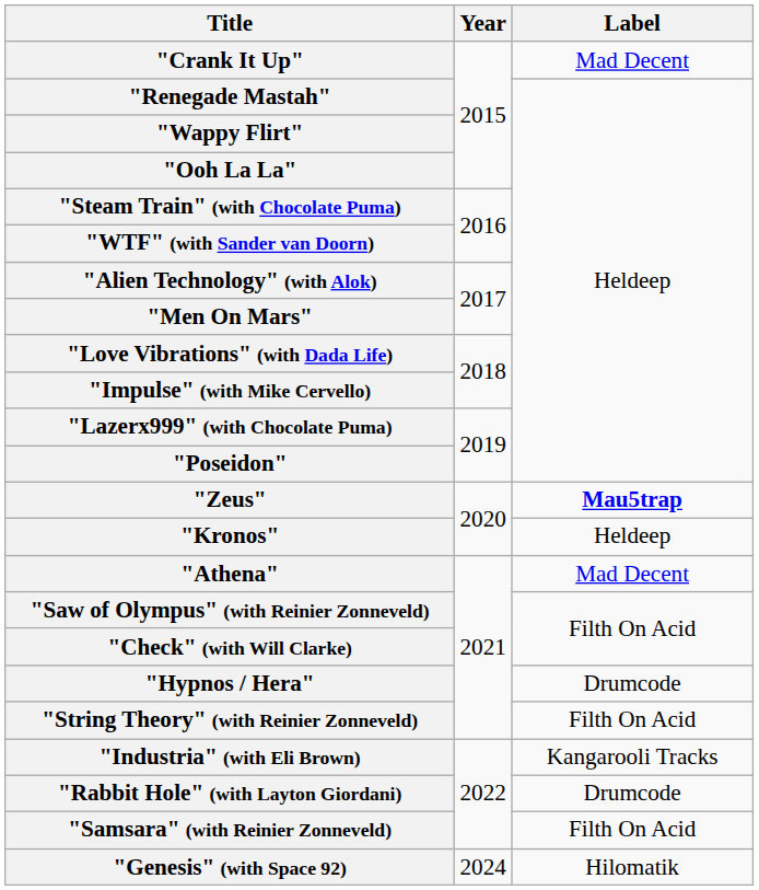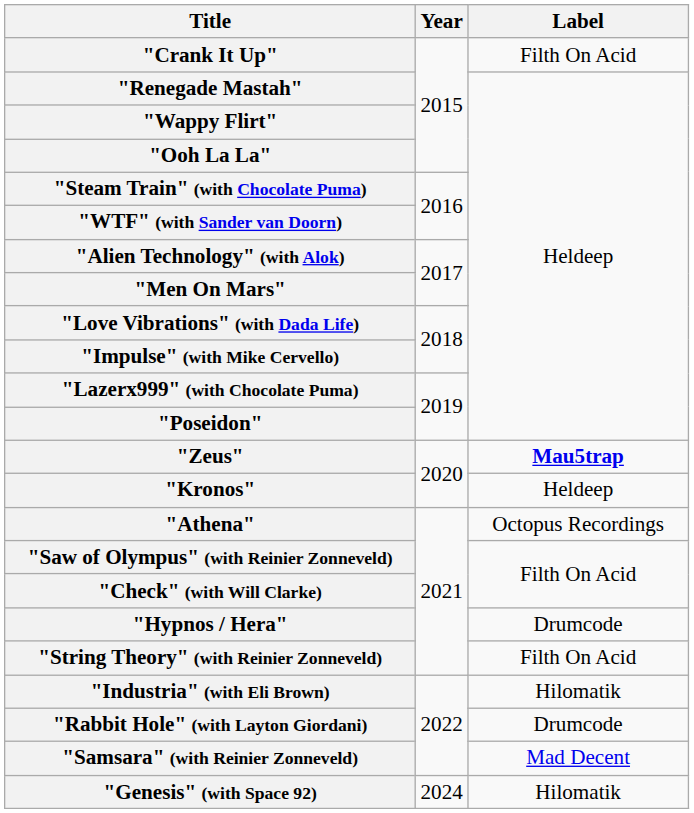"Crank It Up" | Label: Mad Decent -> Filth On Acid
"Athena" | Label: Mad Decent -> Octopus Recordings
"Industria" (with Eli Brown) | Label: Kangarooli Tracks -> Hilomatik
"Samsara" (with Reinier Zonneveld) | Label: Filth On Acid -> Mad Decent
